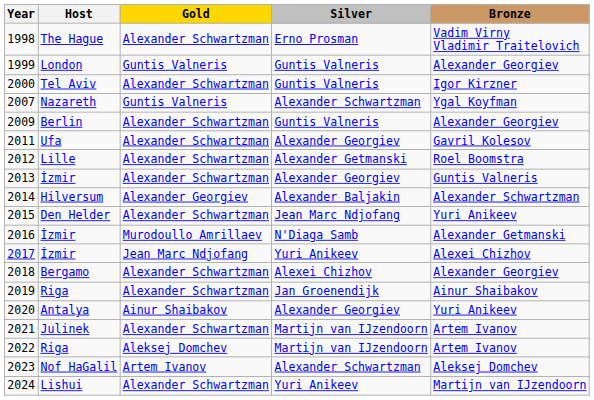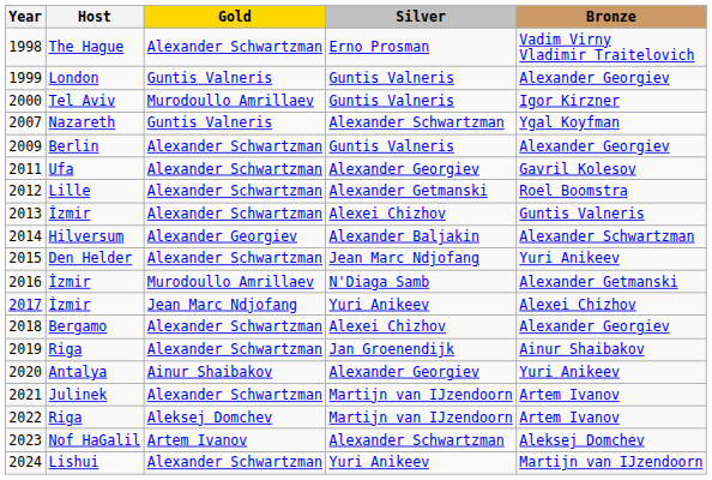2000 | Gold: Alexander Schwartzman -> Murodoullo Amrillaev
2013 | Silver: Alexander Georgiev -> Alexei Chizhov
